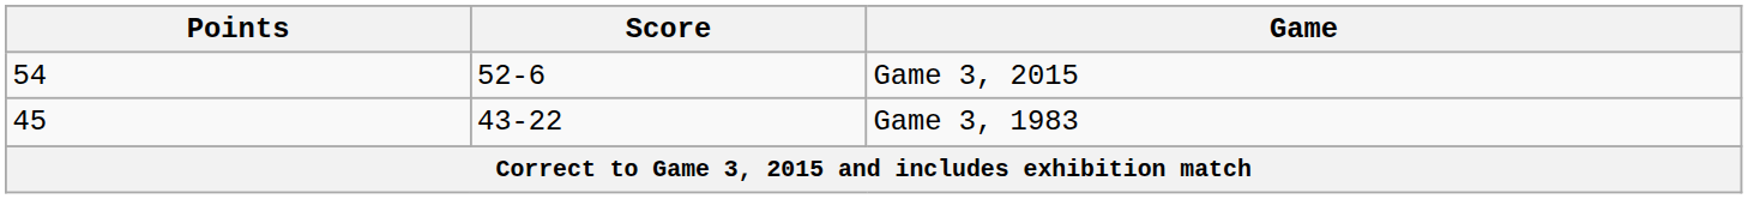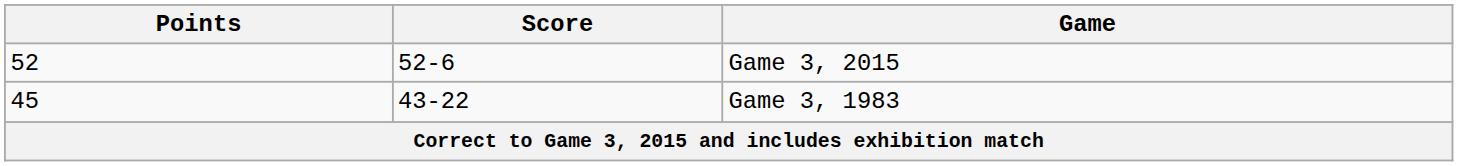Game 3, 2015 | Points: 54 -> 52
